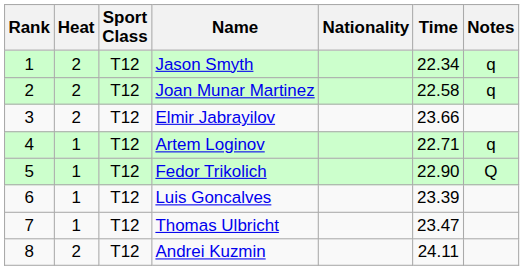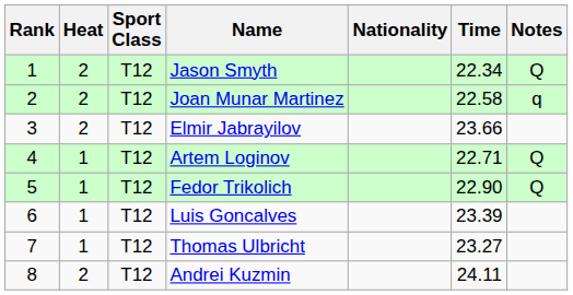Jason Smyth | Notes: q -> Q
Artem Loginov | Notes: q -> Q
Thomas Ulbricht | Time: 23.47 -> 23.27
